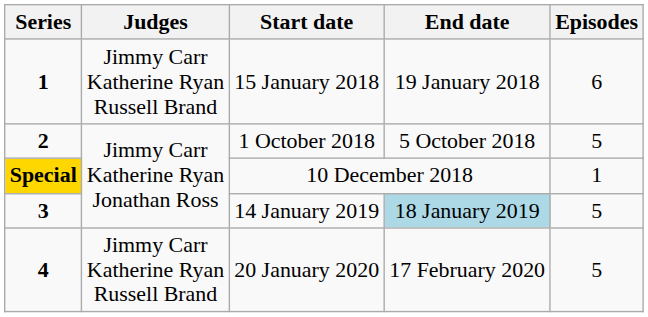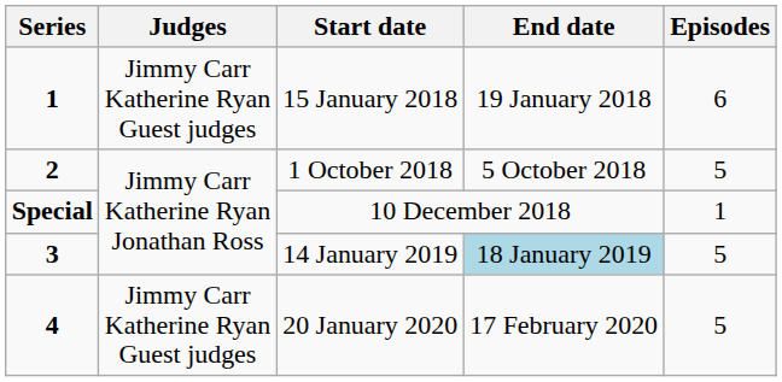15 January 2018 | Judges: Jimmy Carr Katherine Ryan Russell Brand -> Jimmy Carr Katherine Ryan Guest judges
10 December 2018 | Series: gold background -> no background
20 January 2020 | Judges: Jimmy Carr Katherine Ryan Russell Brand -> Jimmy Carr Katherine Ryan Guest judges
